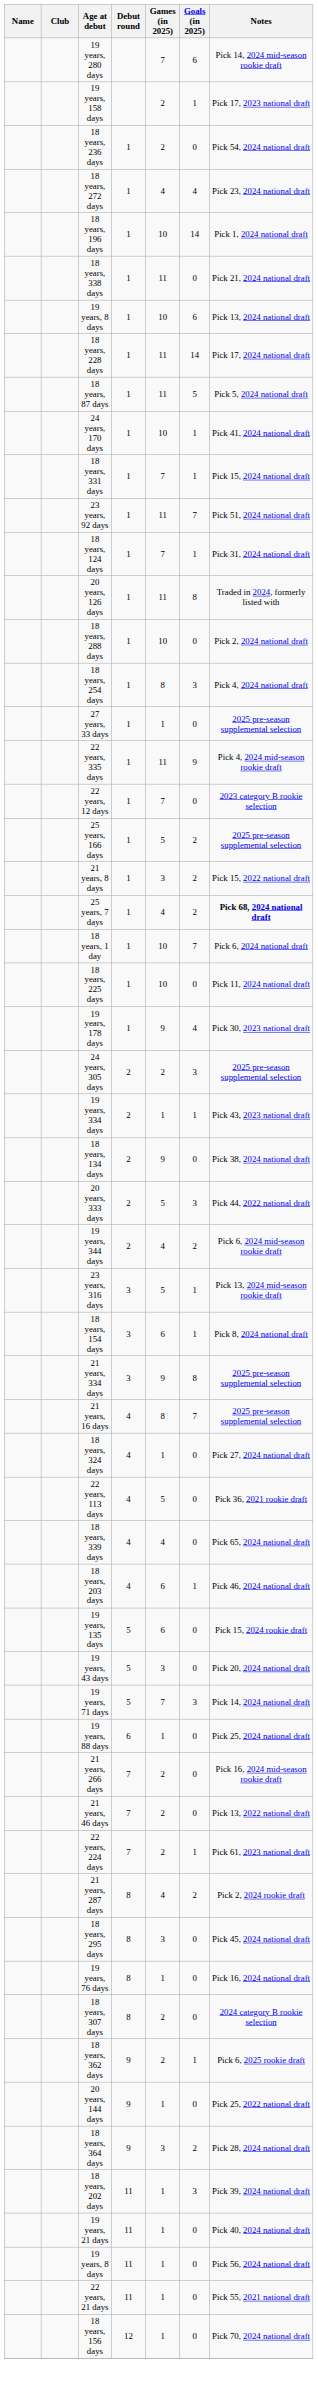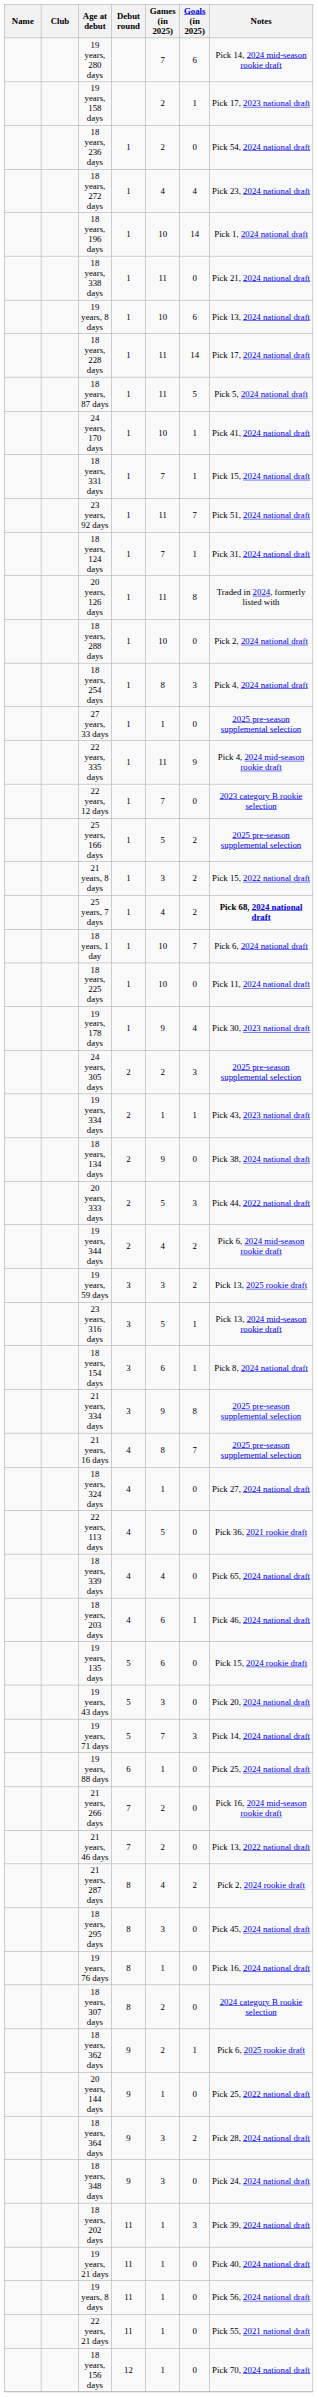+ row: 19 years, 59 days | 3 | 3 | 2 | Pick 13, 2025 rookie draft
- row: 22 years, 224 days | 7 | 2 | 1 | Pick 61, 2023 national draft
+ row: 18 years, 348 days | 9 | 3 | 0 | Pick 24, 2024 national draft
